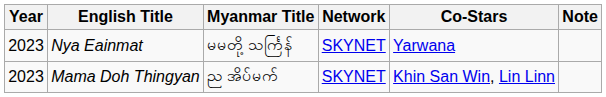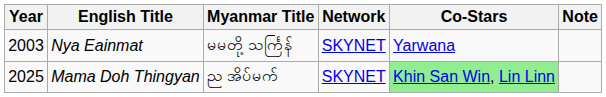Nya Eainmat | Year: 2023 -> 2003
Mama Doh Thingyan | Year: 2023 -> 2025
Mama Doh Thingyan | Co-Stars: no background -> lightgreen background
